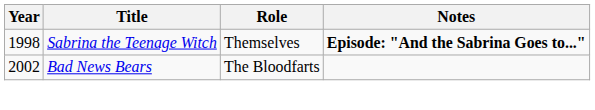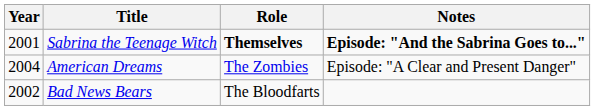Sabrina the Teenage Witch | Year: 1998 -> 2001
Sabrina the Teenage Witch | Role: normal -> bold
+ row: 2004 | American Dreams | The Zombies | Episode: "A Clear and Present Danger"
